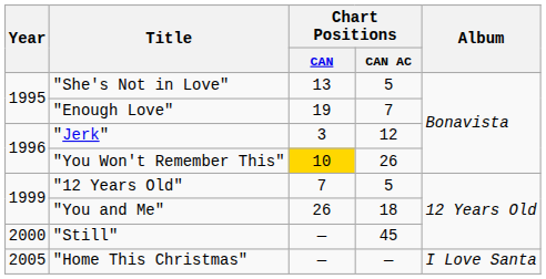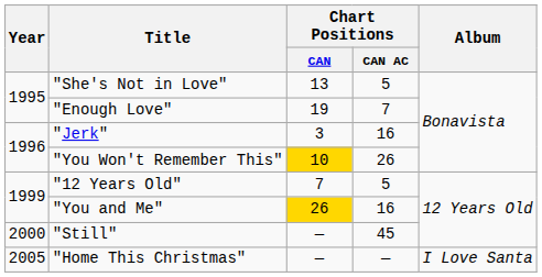"Jerk" | Chart Positions / CAN AC: 12 -> 16
"You and Me" | Chart Positions / CAN: no background -> gold background
"You and Me" | Chart Positions / CAN AC: 18 -> 16
